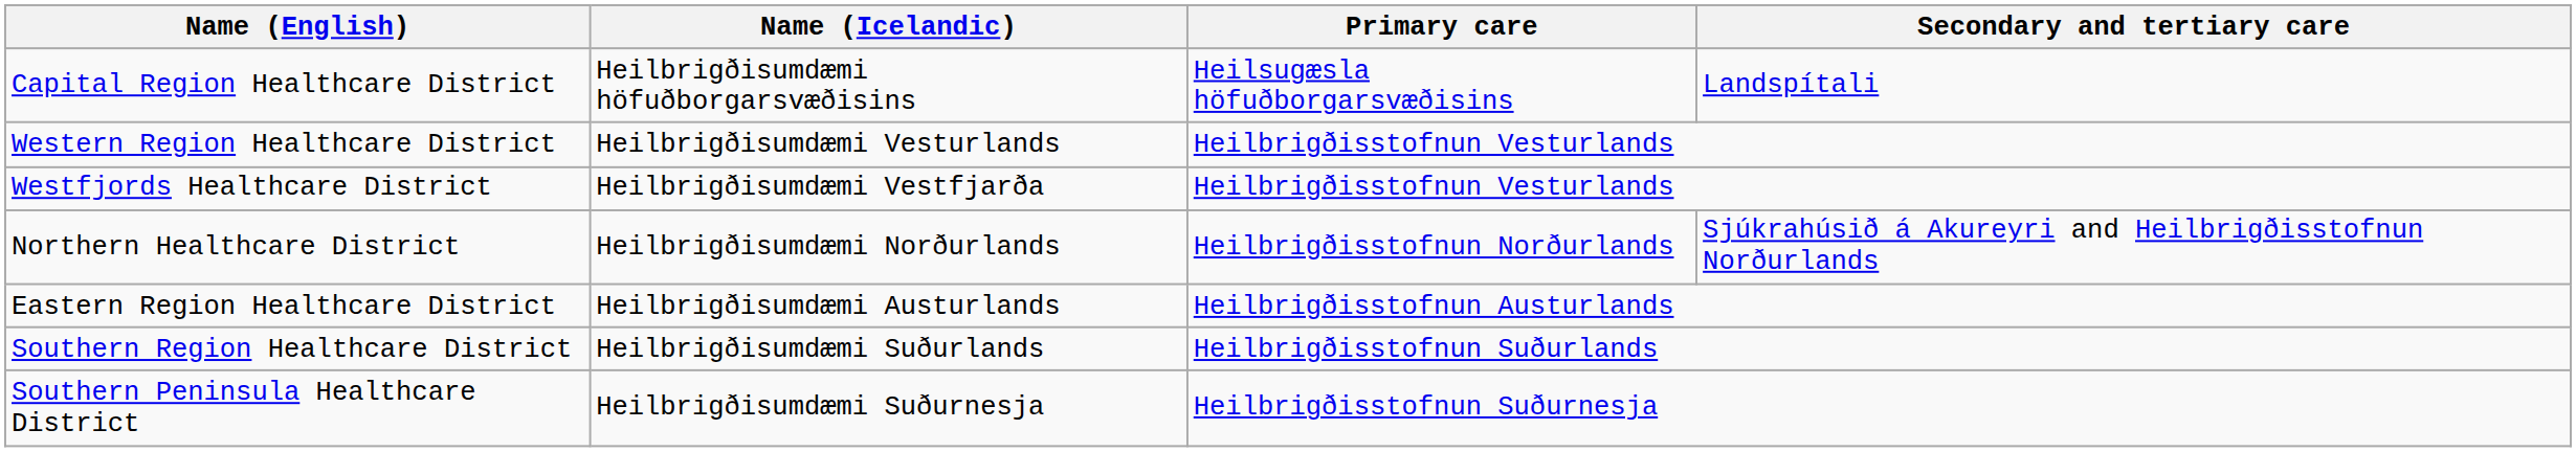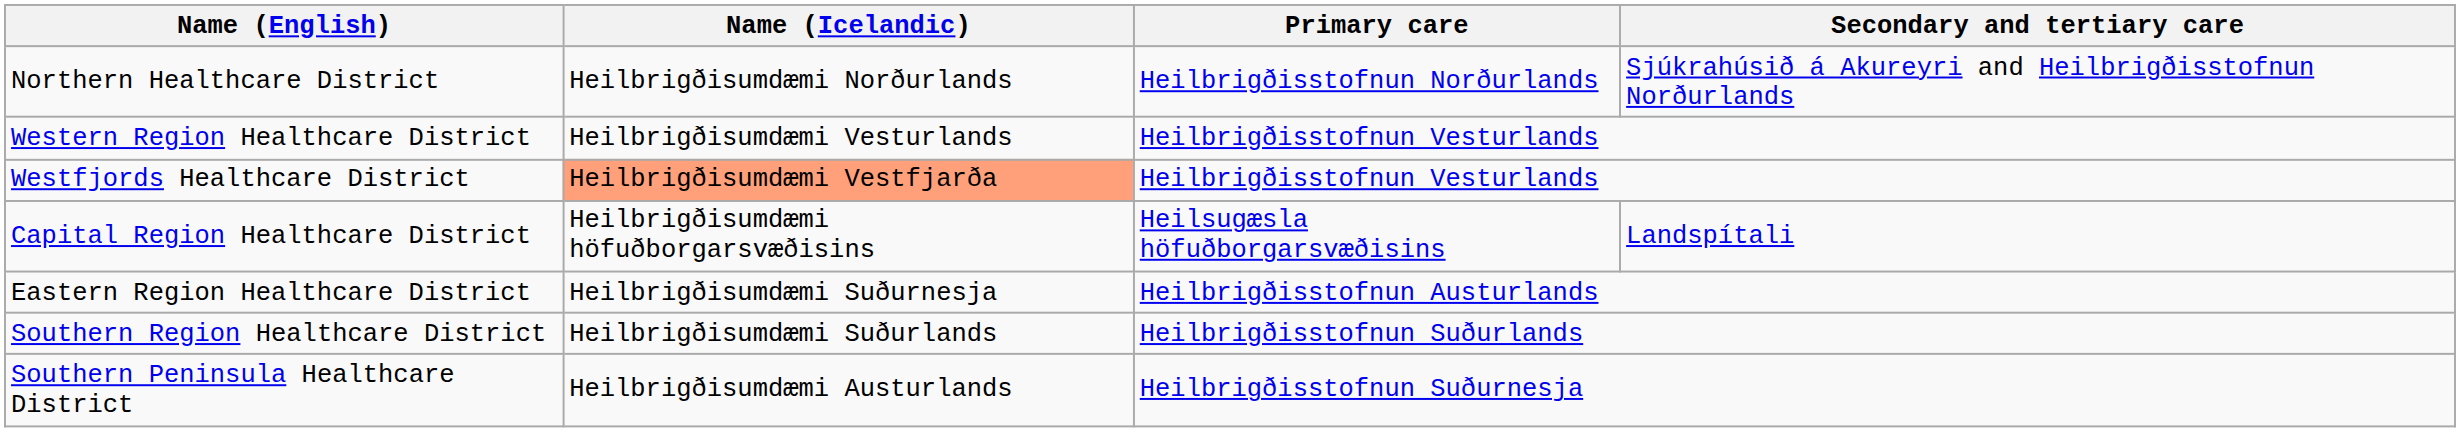rows swapped: Capital Region Healthcare District <-> Northern Healthcare District
Westfjords Healthcare District | Name (Icelandic): no background -> lightsalmon background
Eastern Region Healthcare District | Name (Icelandic): Heilbrigðisumdæmi Austurlands -> Heilbrigðisumdæmi Suðurnesja
Southern Peninsula Healthcare District | Name (Icelandic): Heilbrigðisumdæmi Suðurnesja -> Heilbrigðisumdæmi Austurlands
